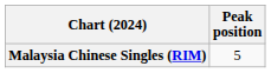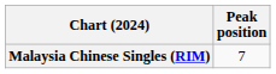Malaysia Chinese Singles (RIM) | Peak position: 5 -> 7
